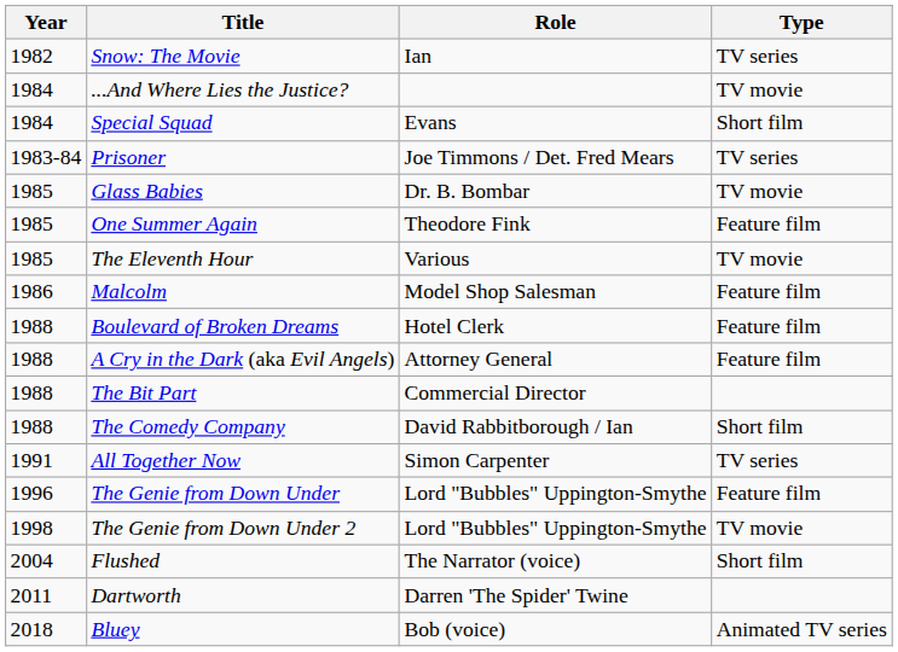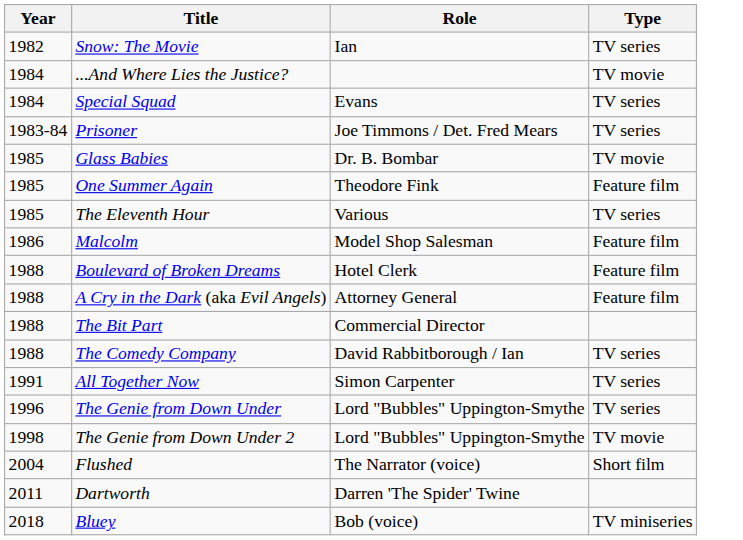Special Squad | Type: Short film -> TV series
The Eleventh Hour | Type: TV movie -> TV series
The Comedy Company | Type: Short film -> TV series
The Genie from Down Under | Type: Feature film -> TV series
Bluey | Type: Animated TV series -> TV miniseries
